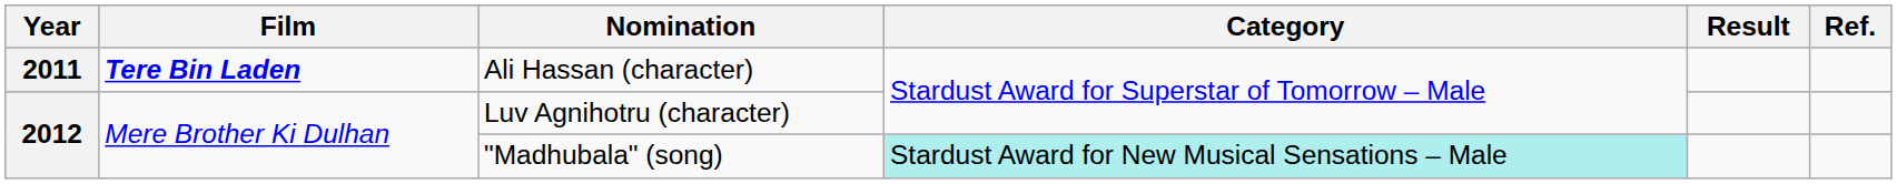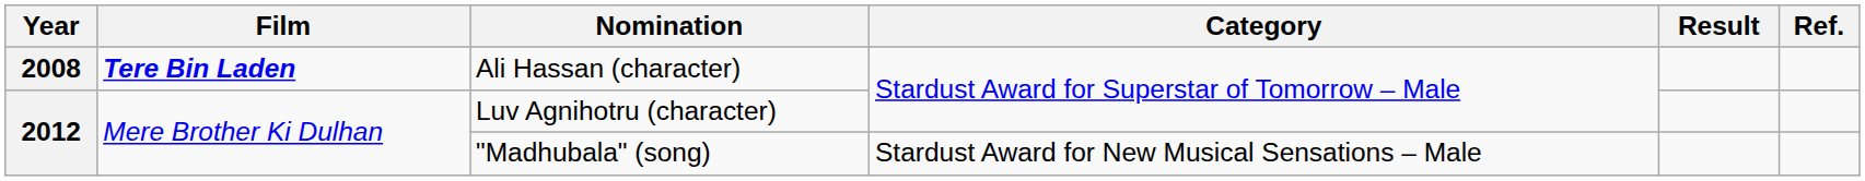Ali Hassan (character) | Year: 2011 -> 2008
"Madhubala" (song) | Category: paleturquoise background -> no background
